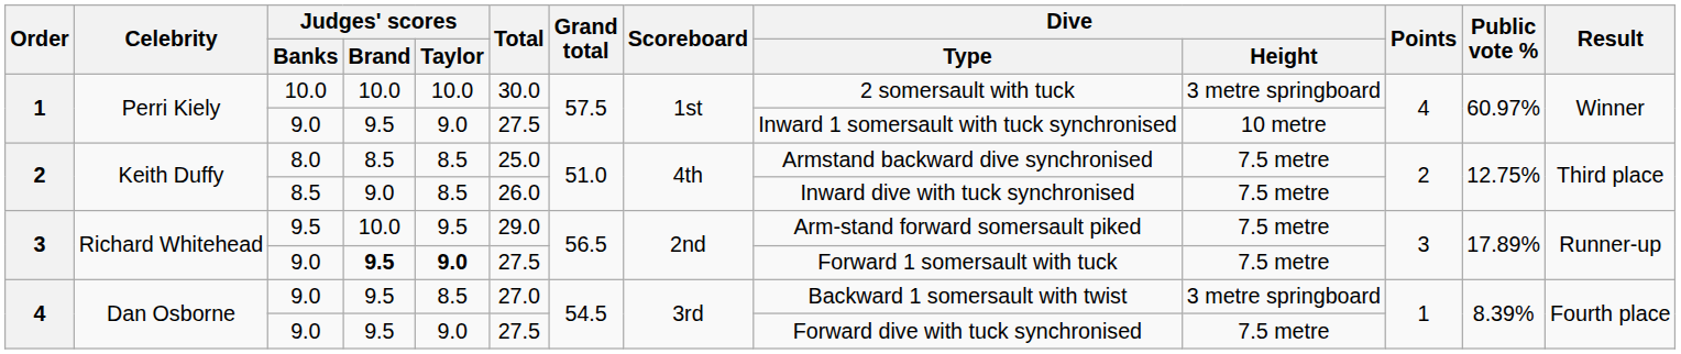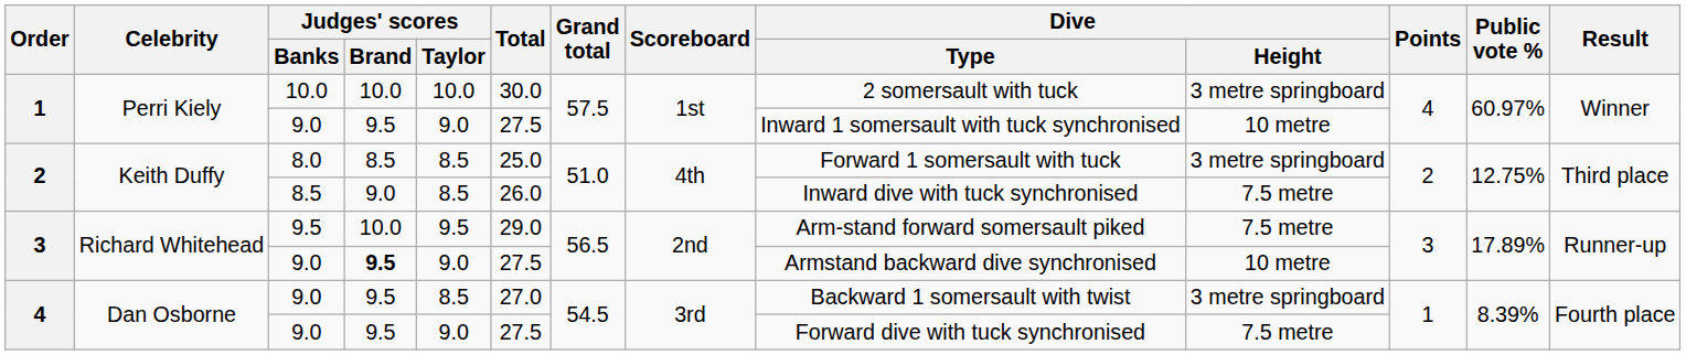8.0 | Dive / Type: Armstand backward dive synchronised -> Forward 1 somersault with tuck
8.0 | Dive / Height: 7.5 metre -> 3 metre springboard
3 / 9.0 | Judges' scores / Taylor: bold -> normal
3 / 9.0 | Dive / Type: Forward 1 somersault with tuck -> Armstand backward dive synchronised
3 / 9.0 | Dive / Height: 7.5 metre -> 10 metre
